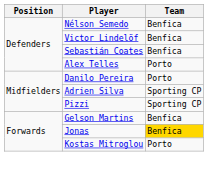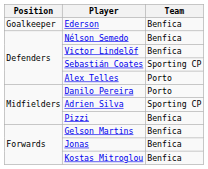+ row: Goalkeeper | Ederson | Benfica
Sebastián Coates | Team: Benfica -> Sporting CP
Pizzi | Team: Sporting CP -> Benfica
Jonas | Team: gold background -> no background
Kostas Mitroglou | Team: Porto -> Benfica
